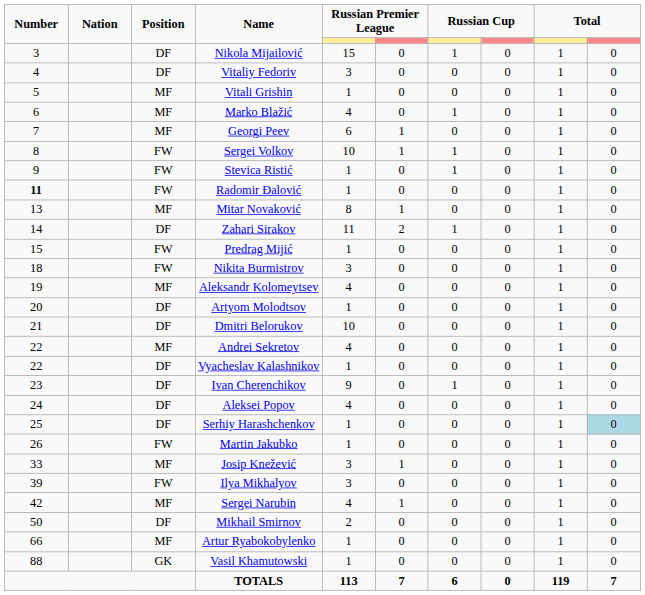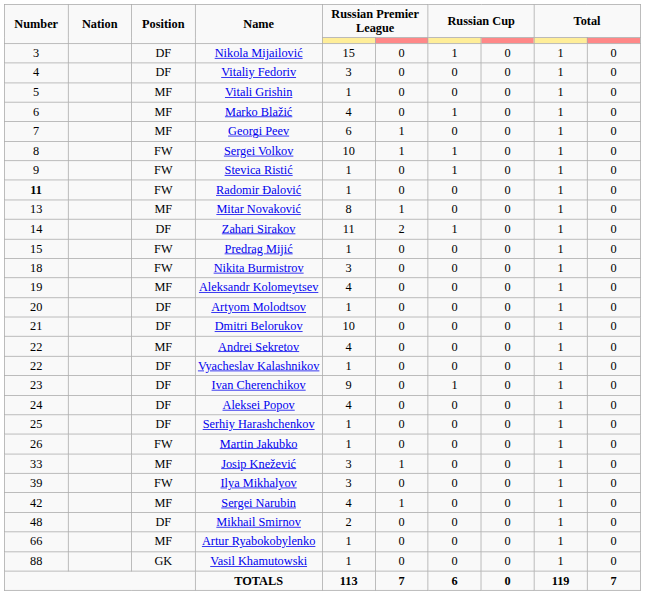Serhiy Harashchenkov | column 10: lightblue background -> no background
Mikhail Smirnov | Number: 50 -> 48
